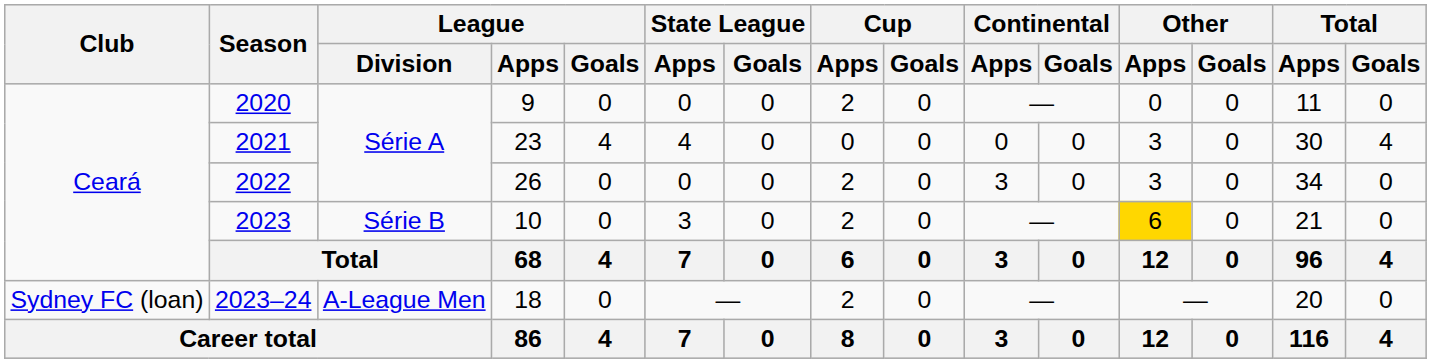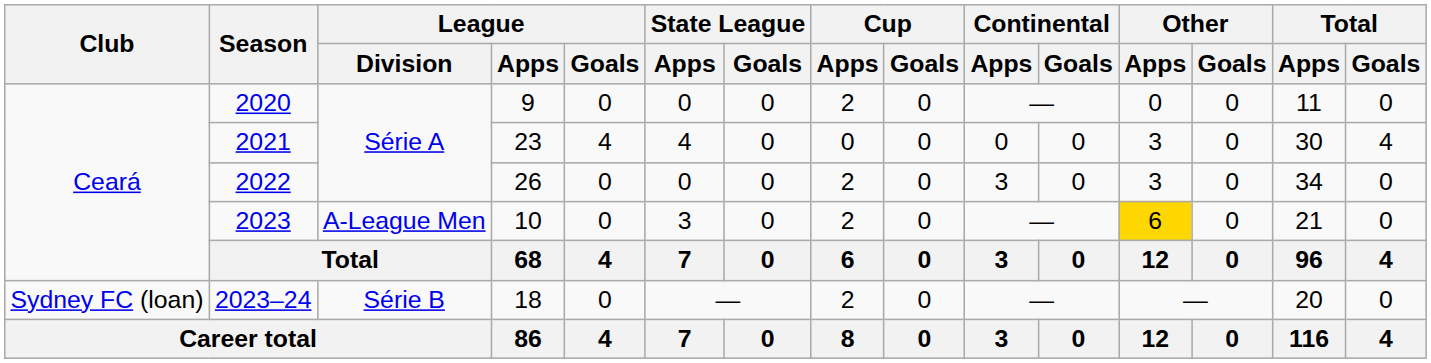2023 | League / Division: Série B -> A-League Men
2023–24 | League / Division: A-League Men -> Série B
